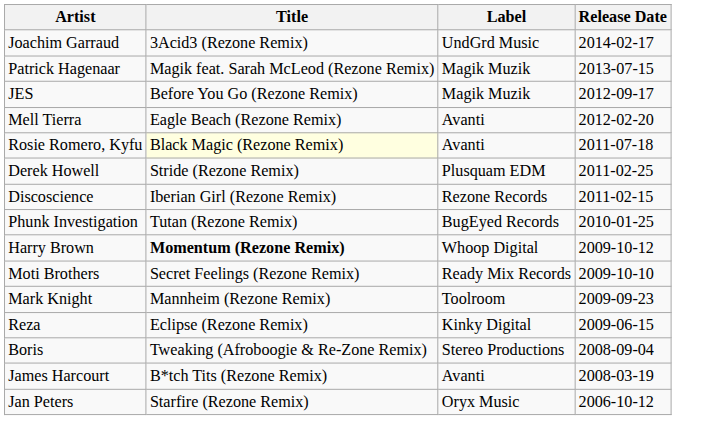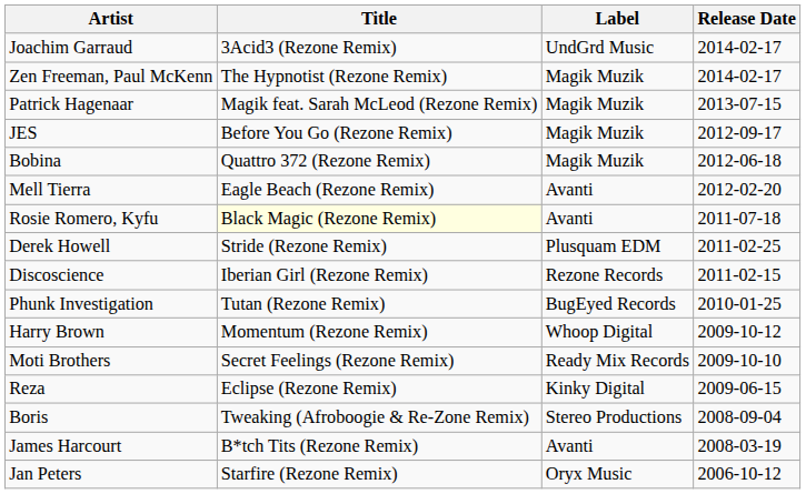+ row: Zen Freeman, Paul McKenn | The Hypnotist (Rezone Remix) | Magik Muzik | 2014-02-17
+ row: Bobina | Quattro 372 (Rezone Remix) | Magik Muzik | 2012-06-18
Harry Brown | Title: bold -> normal
- row: Mark Knight | Mannheim (Rezone Remix) | Toolroom | 2009-09-23
